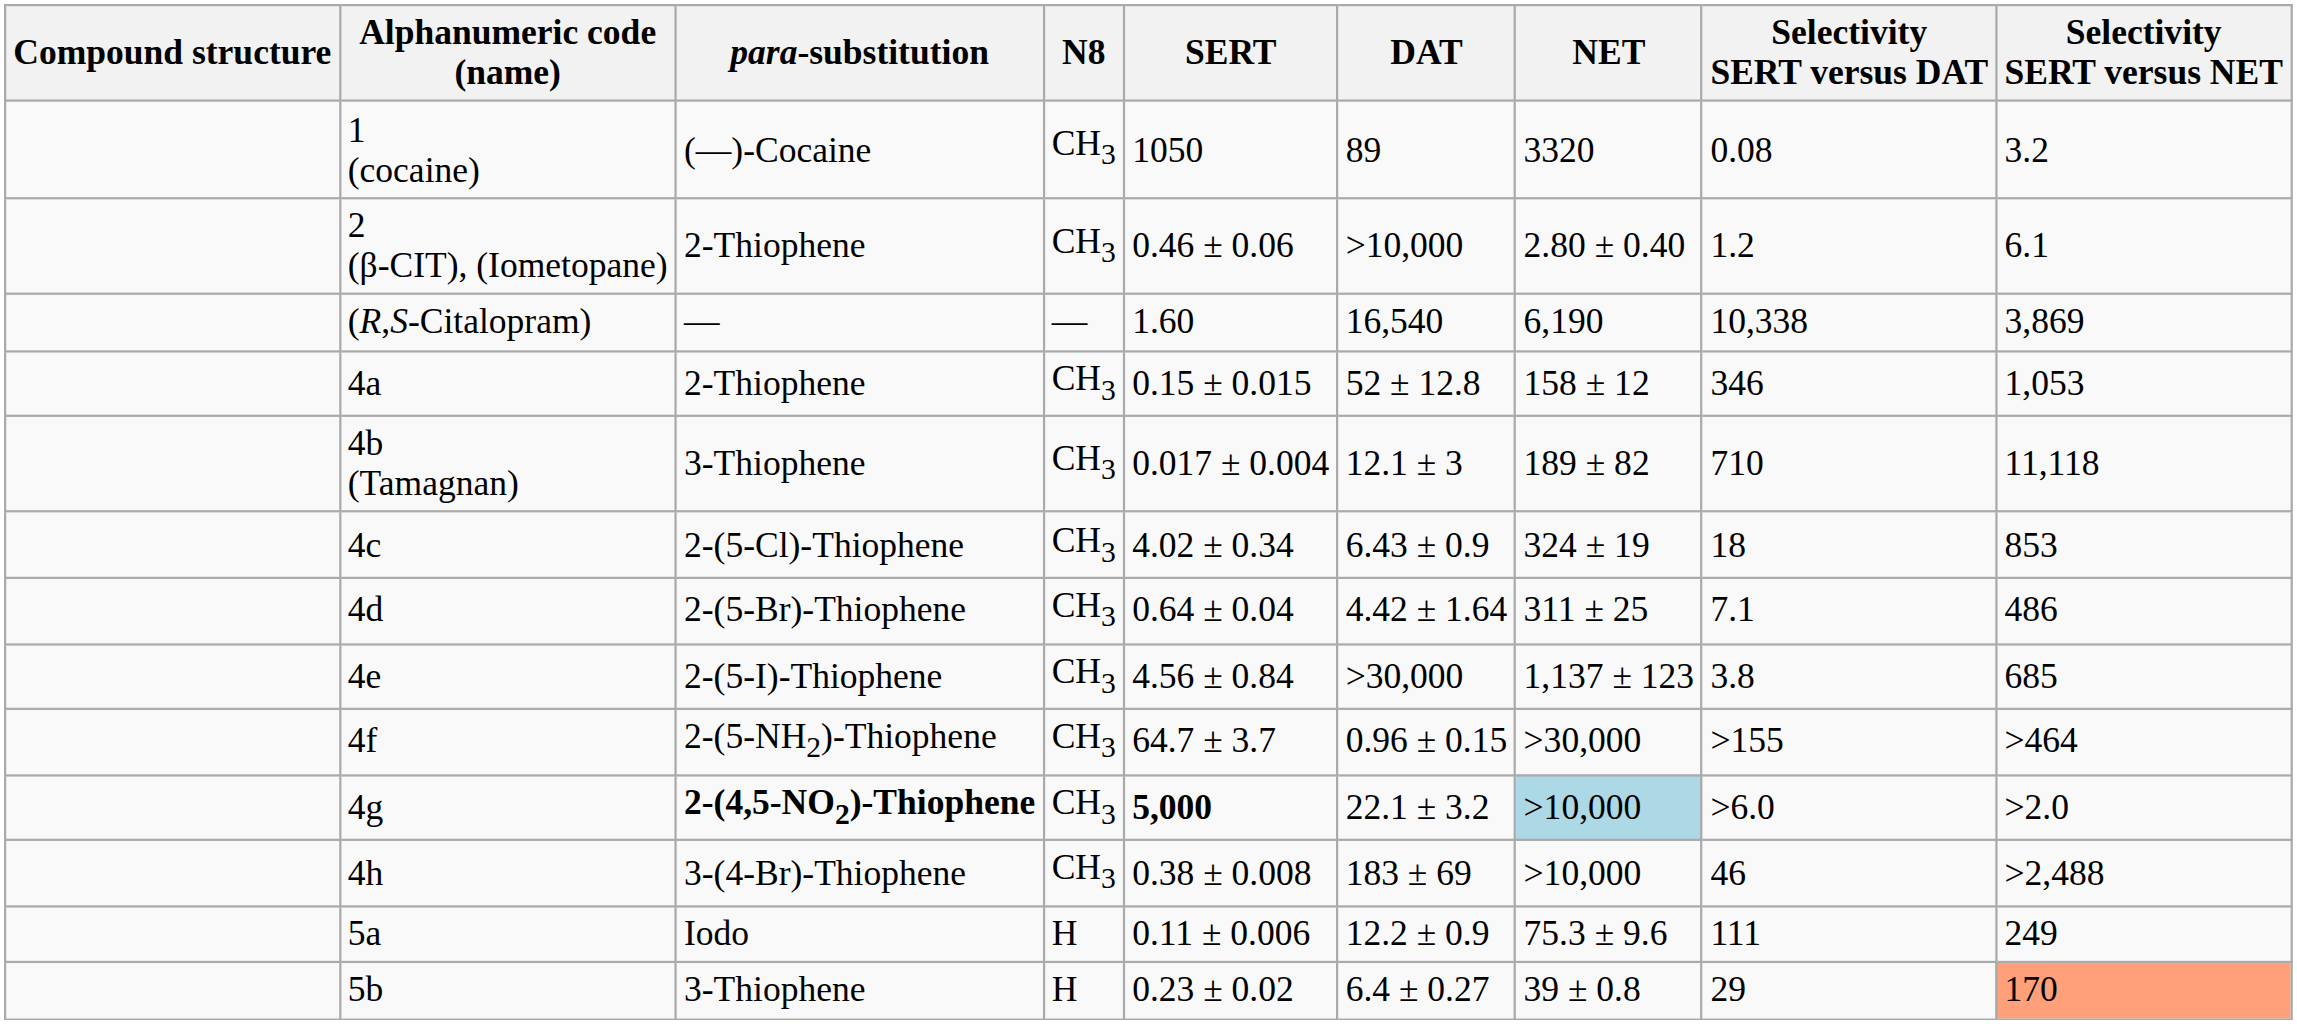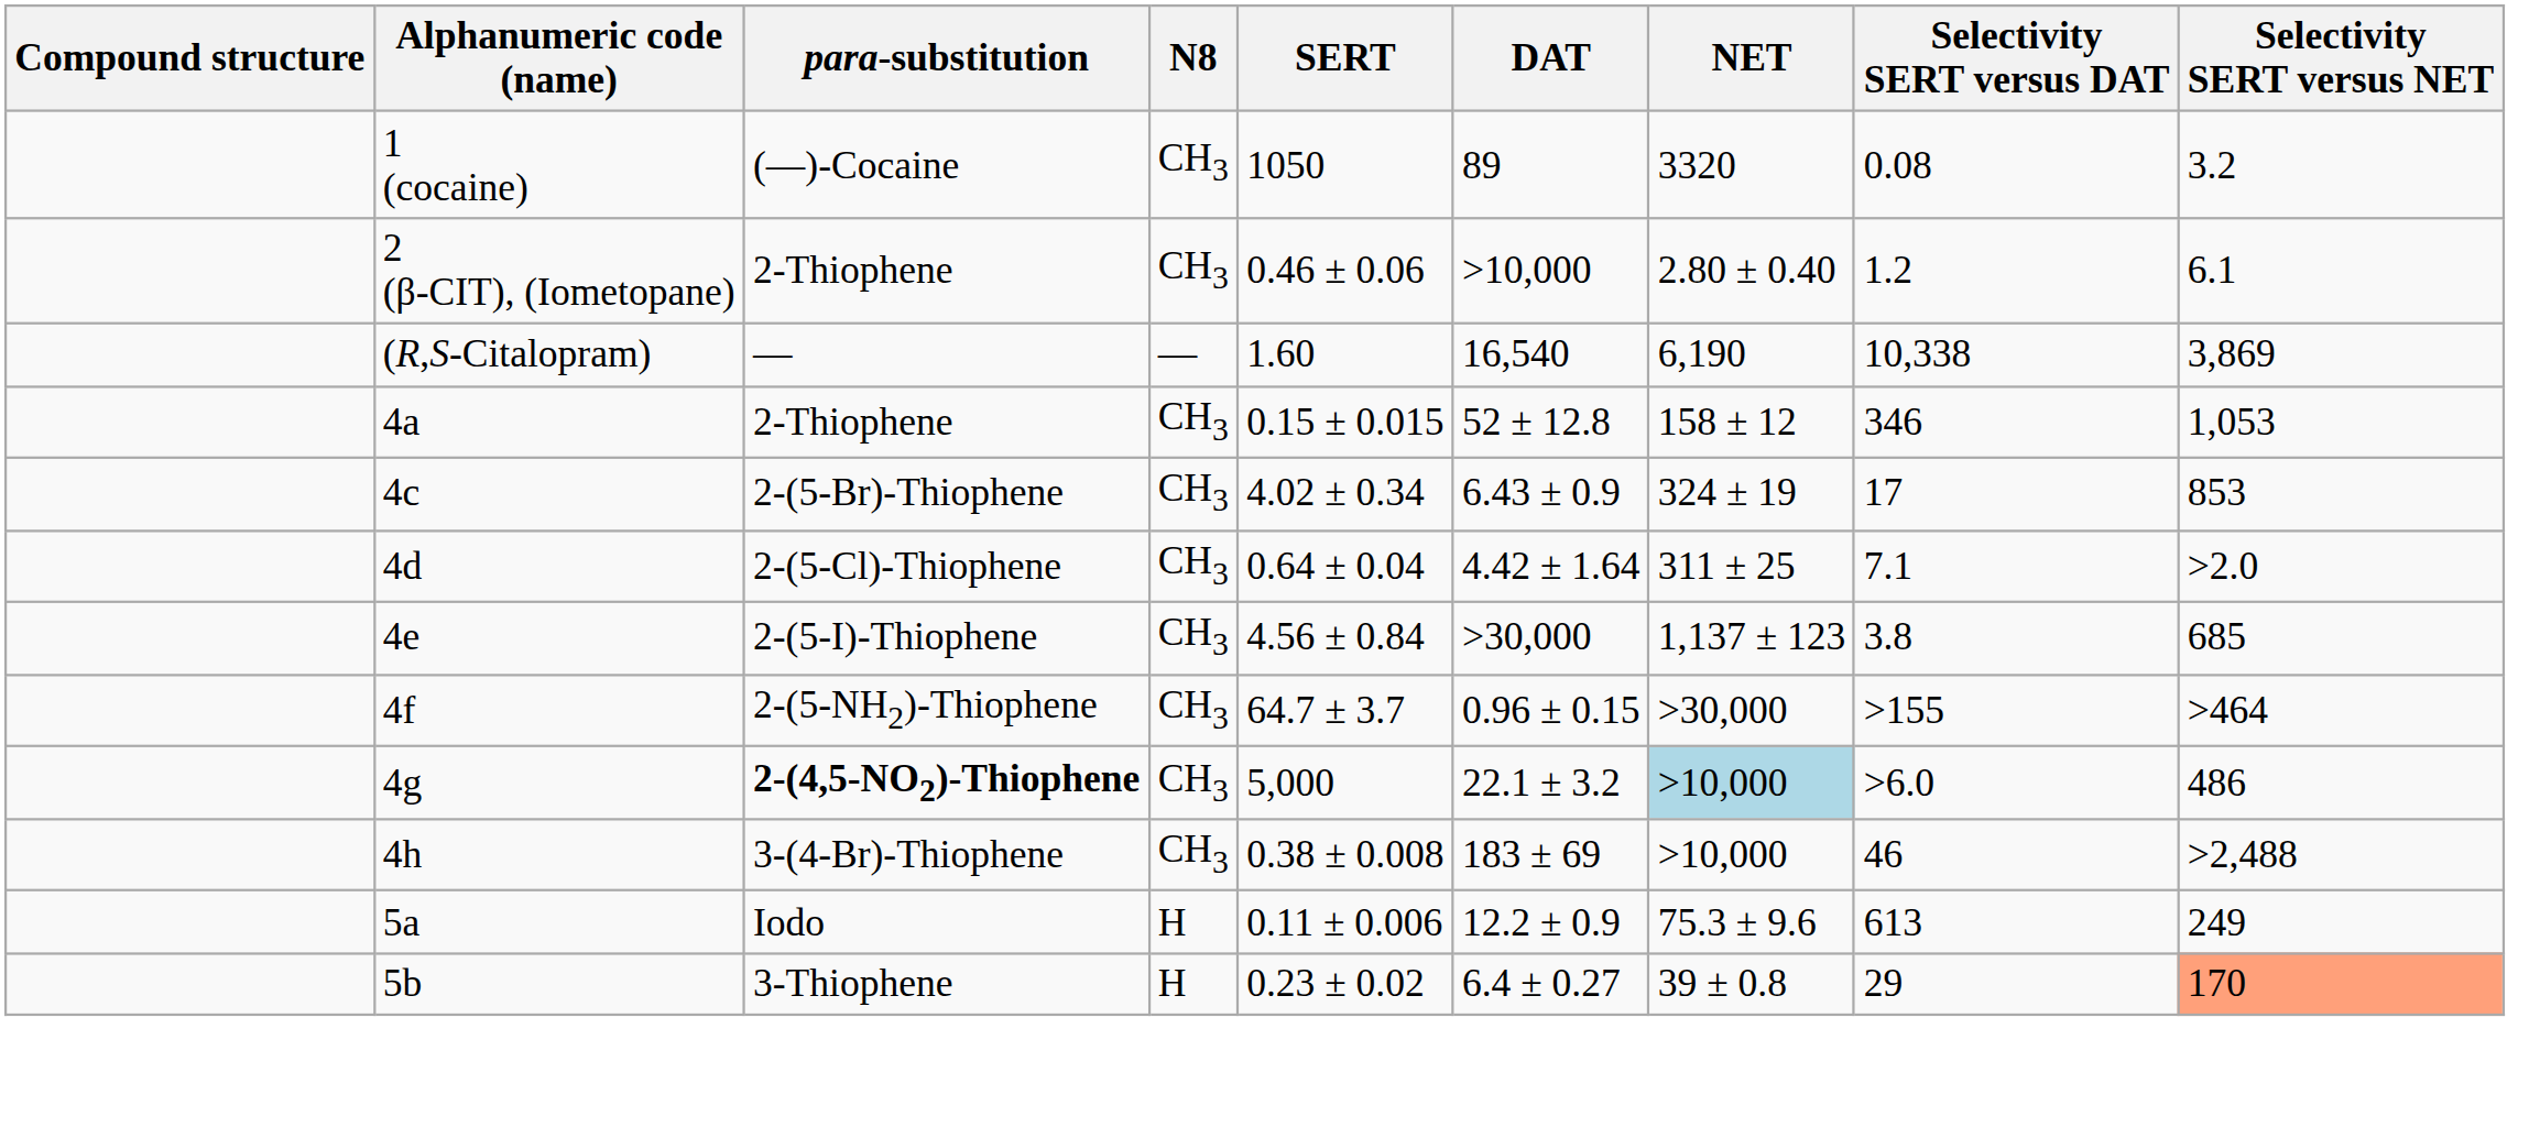- row: 4b (Tamagnan) | 3-Thiophene | CH3 | 0.017 ± 0.004 | 12.1 ± 3 | 189 ± 82 | 710 | 11,118
4c | para-substitution: 2-(5-Cl)-Thiophene -> 2-(5-Br)-Thiophene
4c | Selectivity SERT versus DAT: 18 -> 17
4d | para-substitution: 2-(5-Br)-Thiophene -> 2-(5-Cl)-Thiophene
4d | Selectivity SERT versus NET: 486 -> >2.0
4g | SERT: bold -> normal
4g | Selectivity SERT versus NET: >2.0 -> 486
5a | Selectivity SERT versus DAT: 111 -> 613
